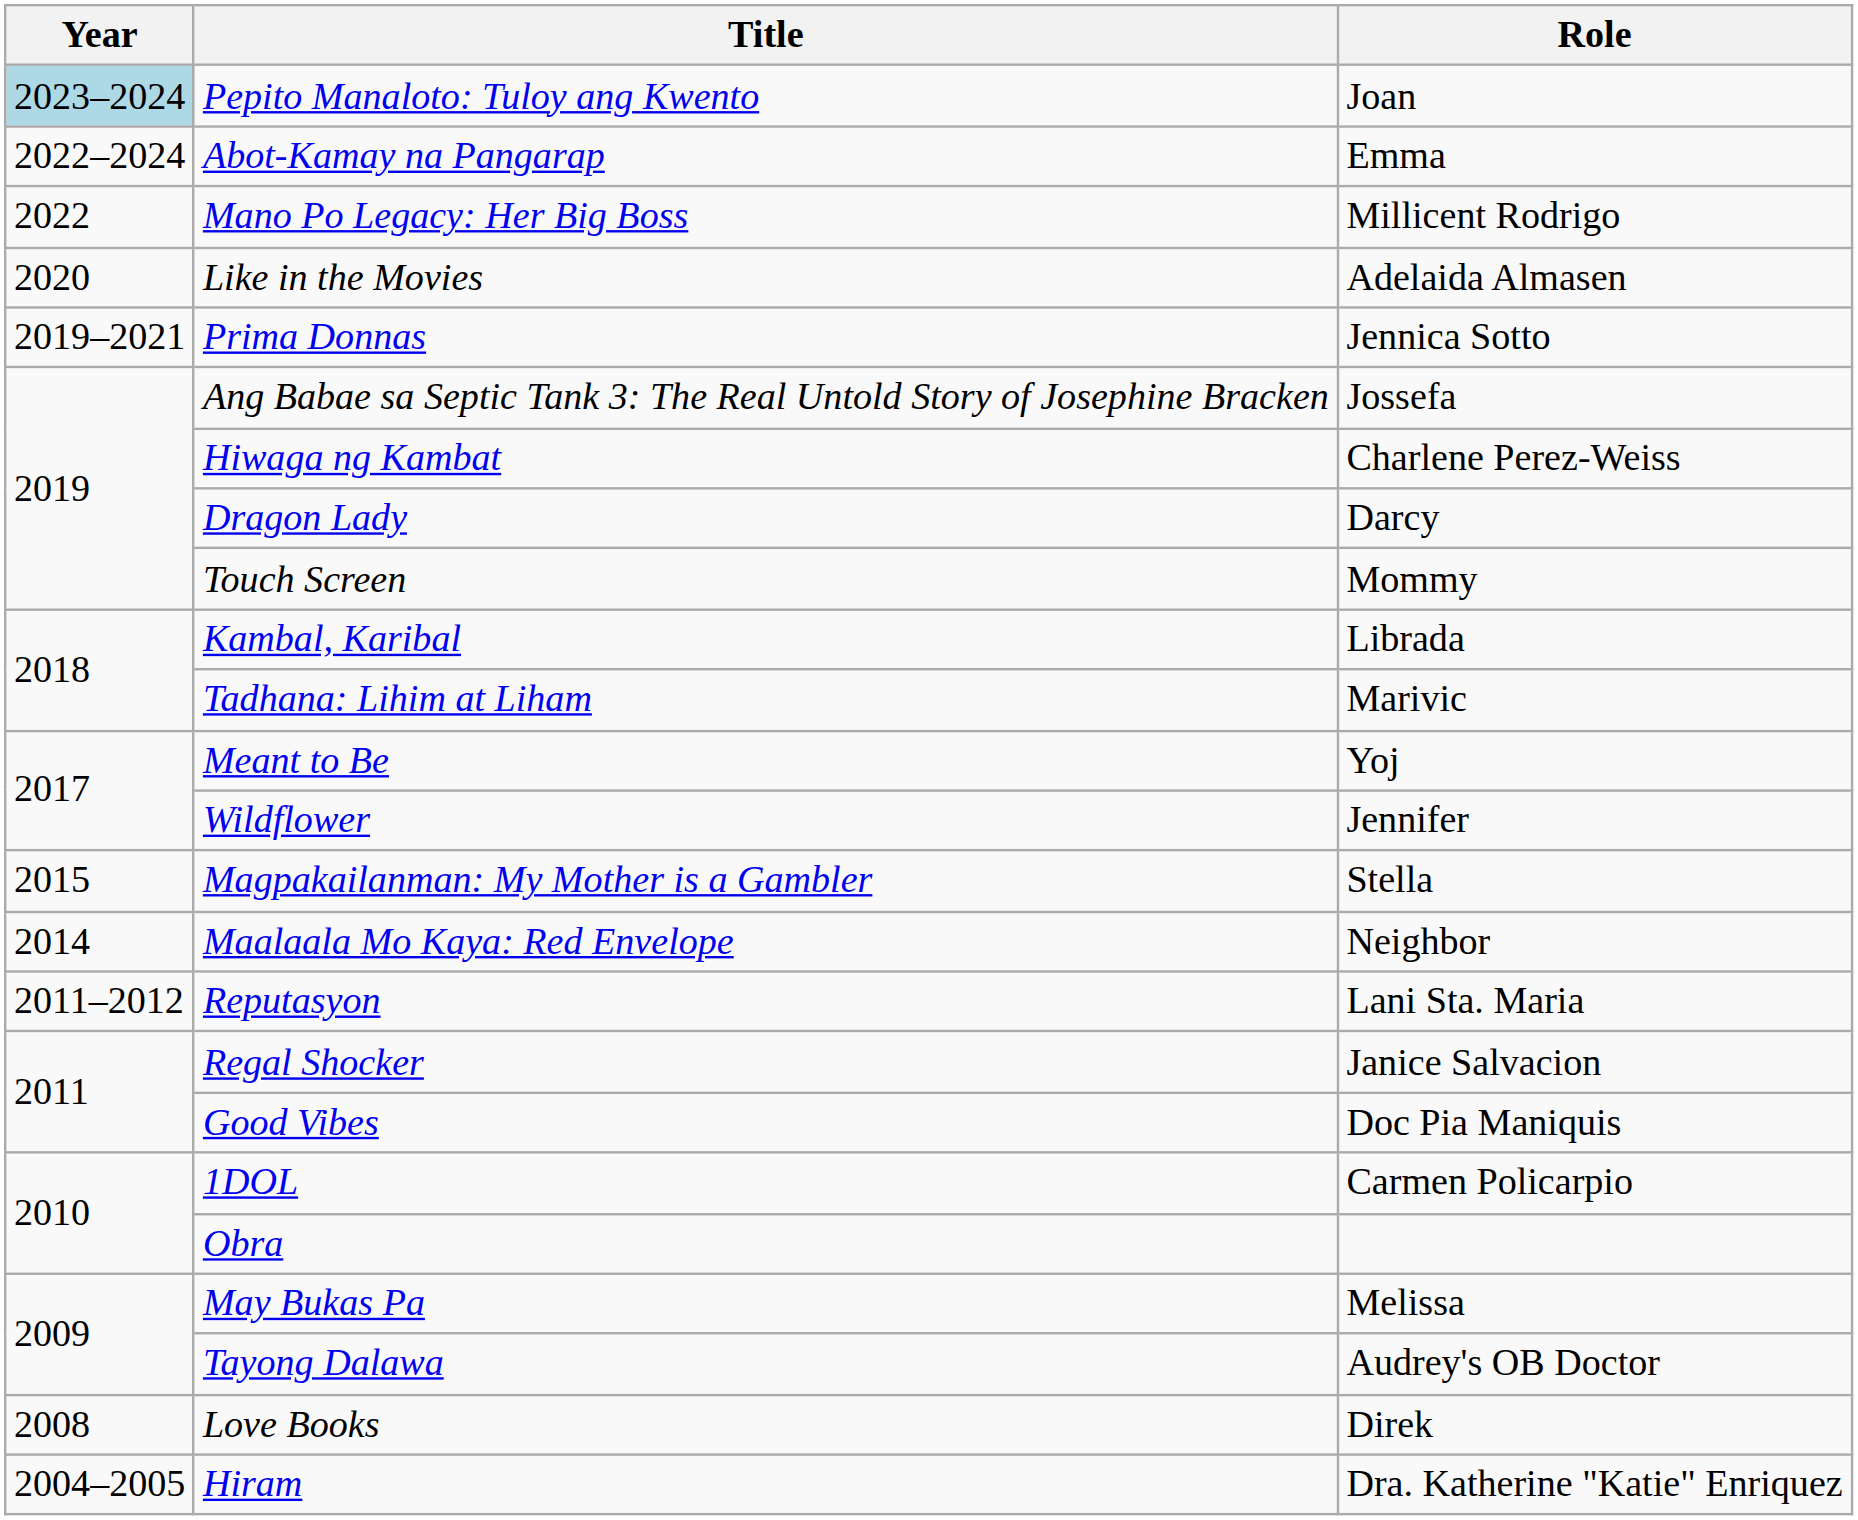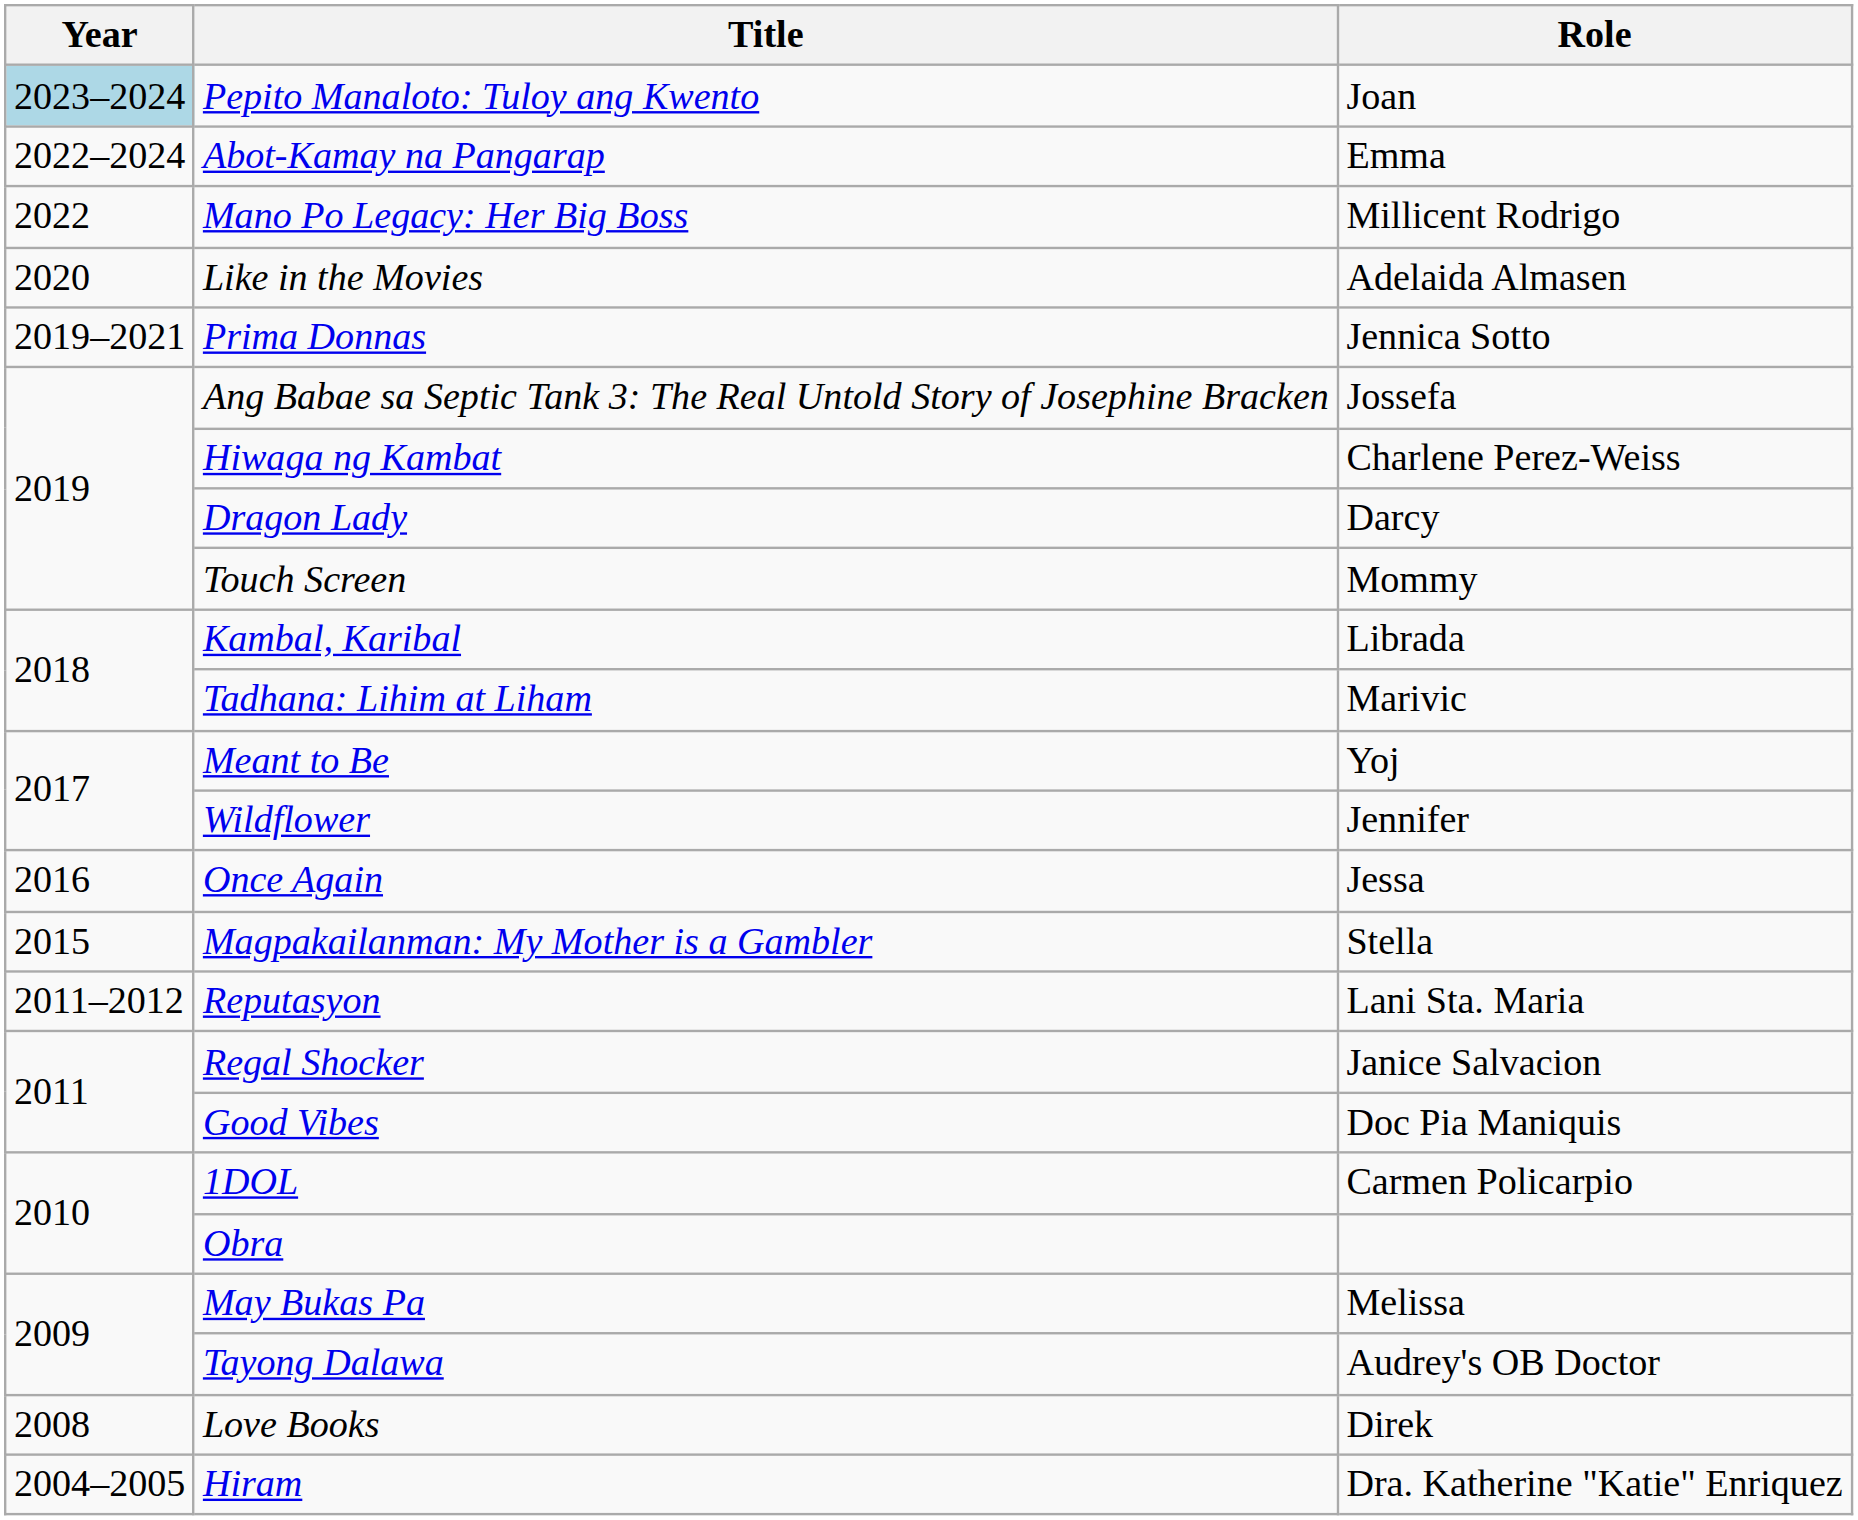+ row: 2016 | Once Again | Jessa
- row: 2014 | Maalaala Mo Kaya: Red Envelope | Neighbor
